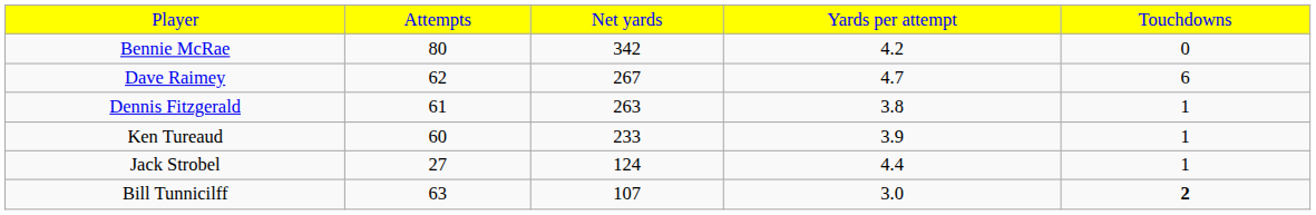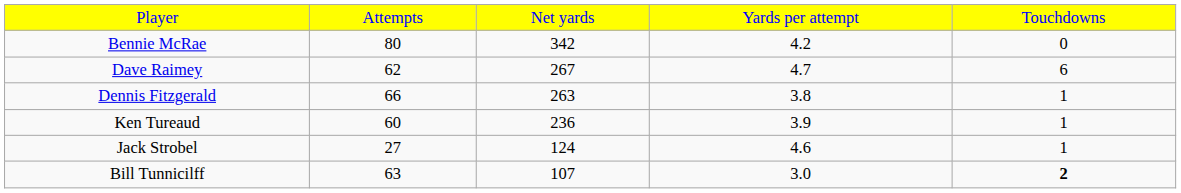Dennis Fitzgerald | column 2: 61 -> 66
Ken Tureaud | column 3: 233 -> 236
Jack Strobel | column 4: 4.4 -> 4.6
